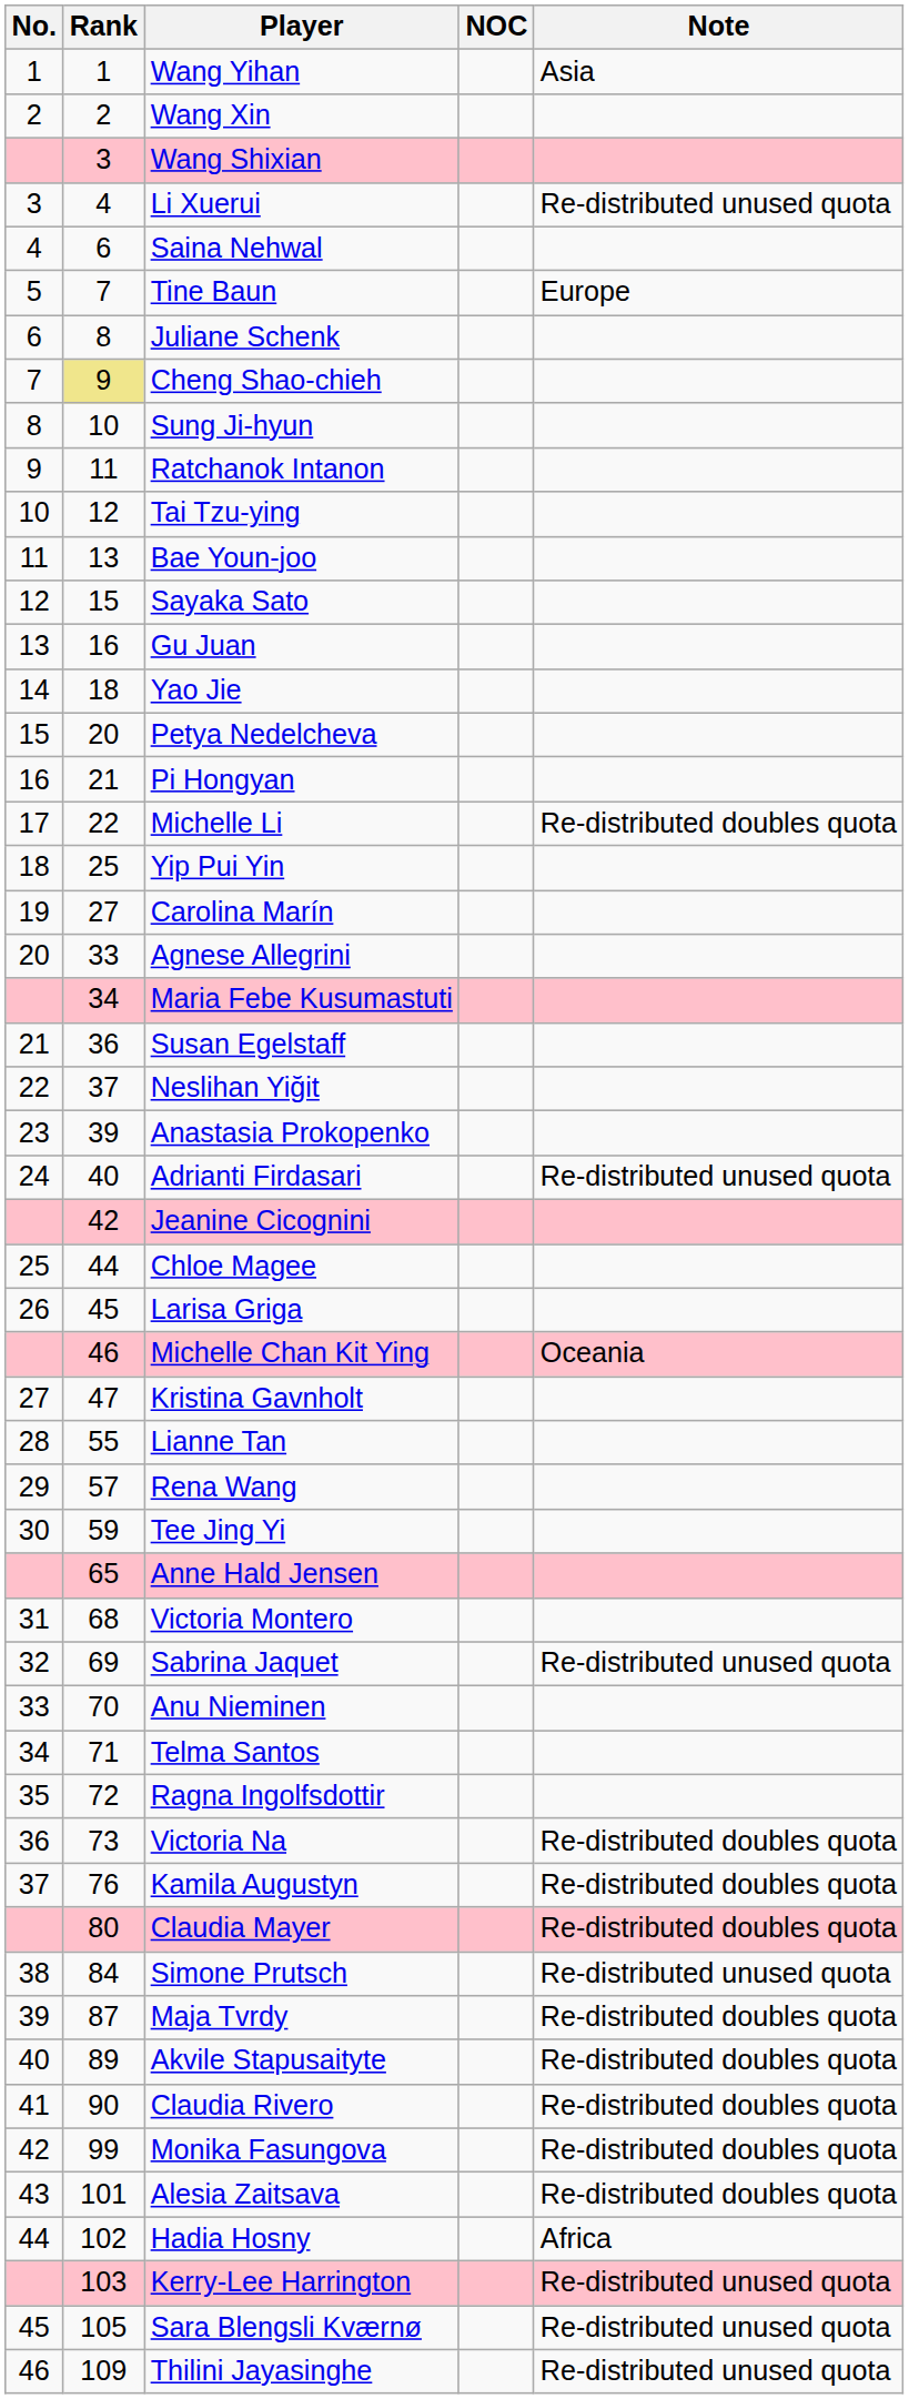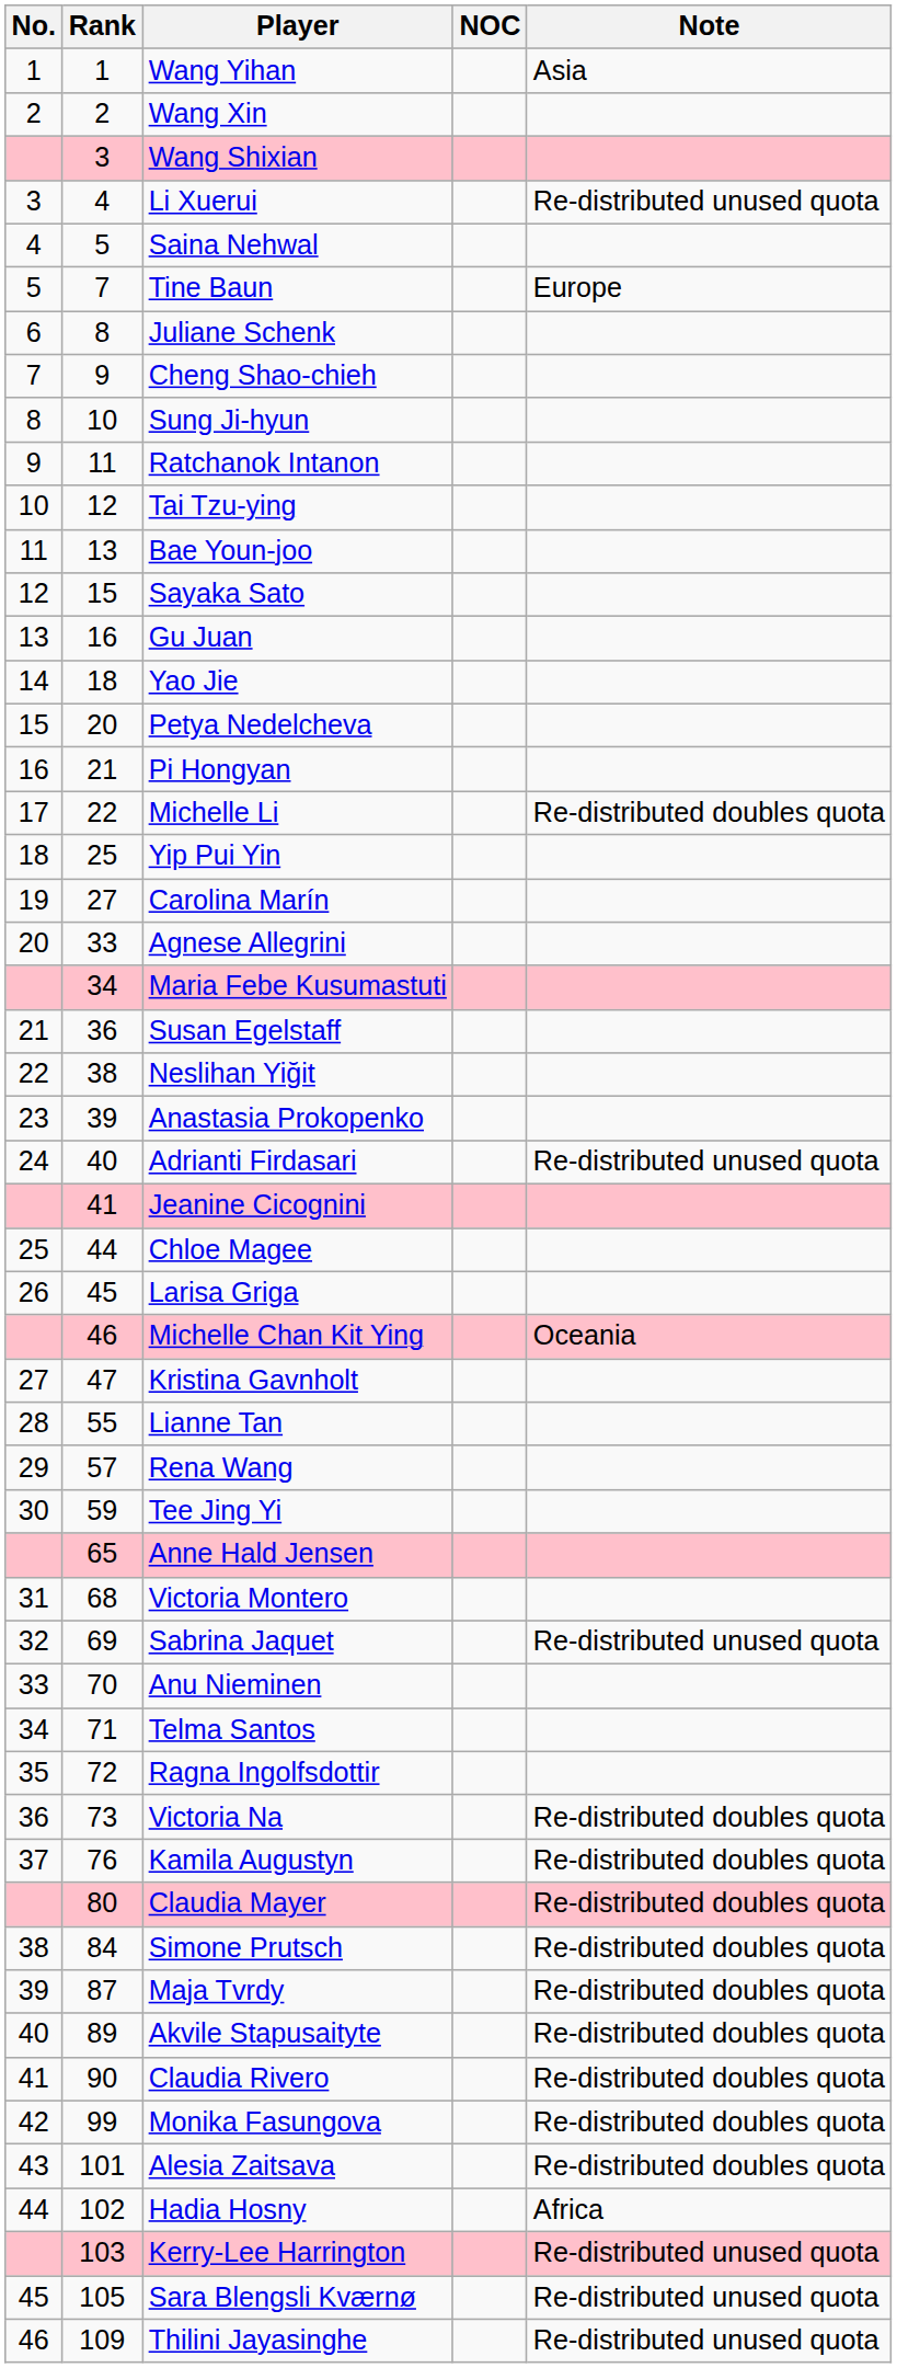Saina Nehwal | Rank: 6 -> 5
Cheng Shao-chieh | Rank: khaki background -> no background
Neslihan Yiğit | Rank: 37 -> 38
Jeanine Cicognini | Rank: 42 -> 41
Simone Prutsch | Note: Re-distributed unused quota -> Re-distributed doubles quota
